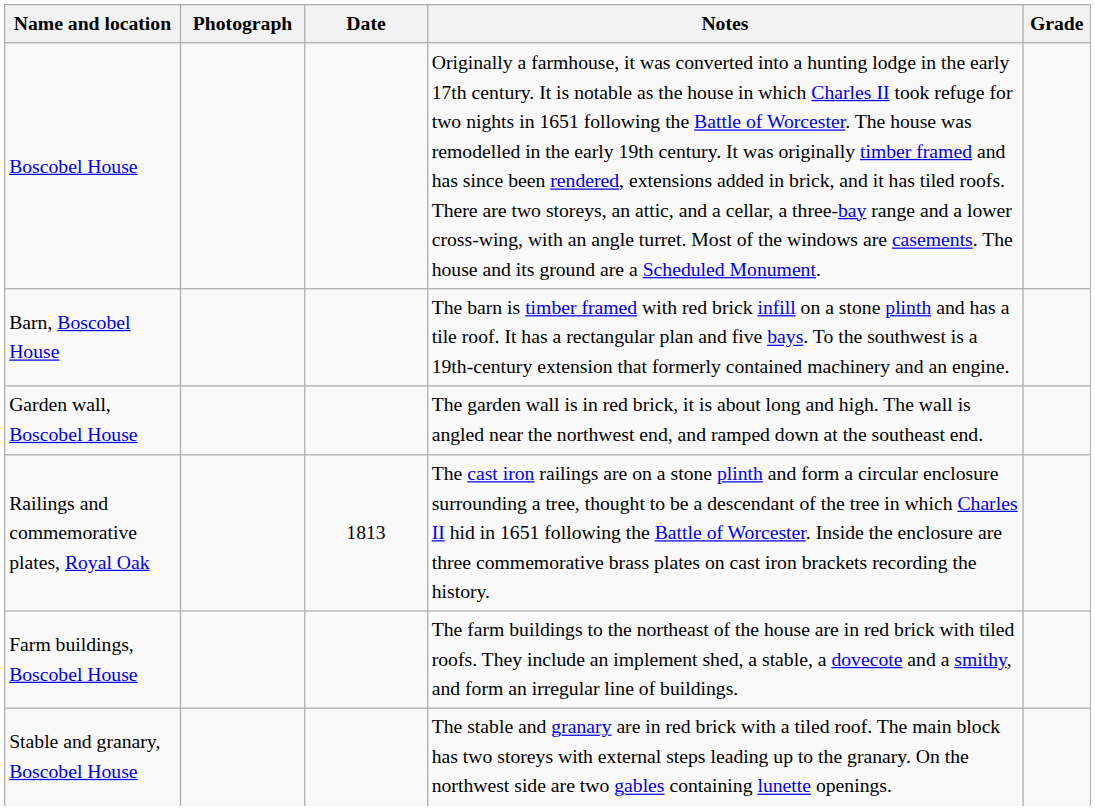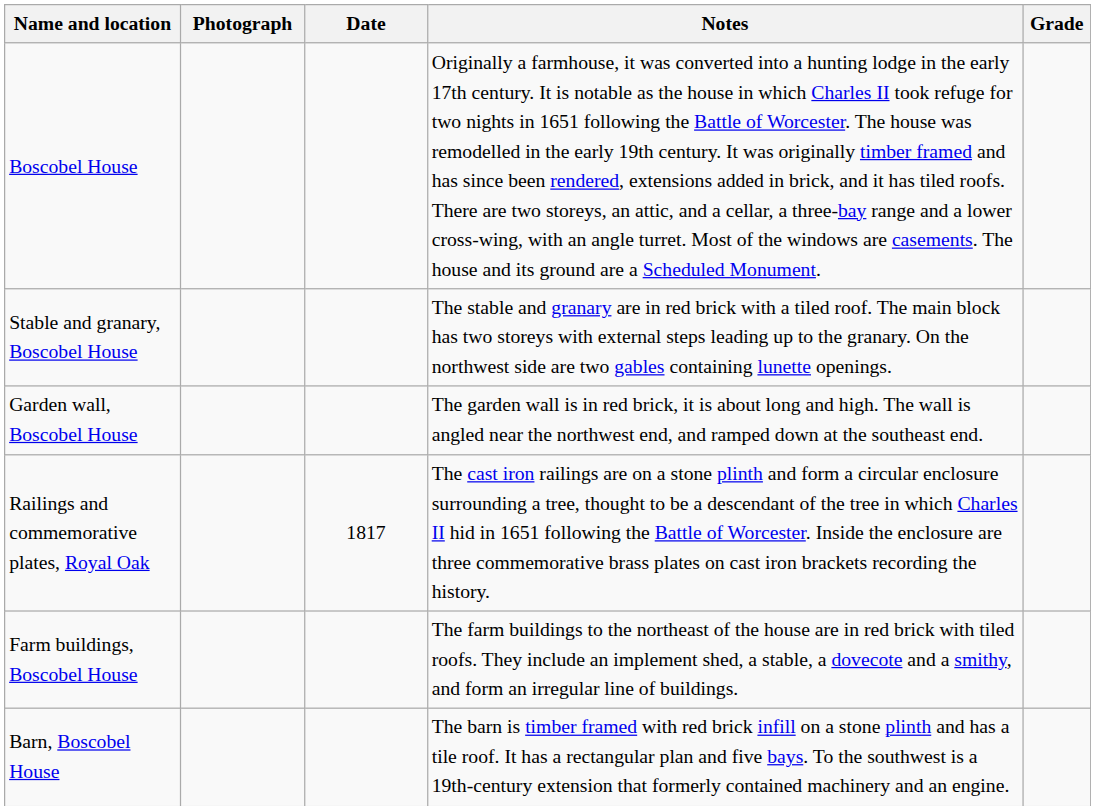rows swapped: Barn, Boscobel House <-> Stable and granary, Boscobel House
Railings and commemorative plates, Royal Oak | Date: 1813 -> 1817
